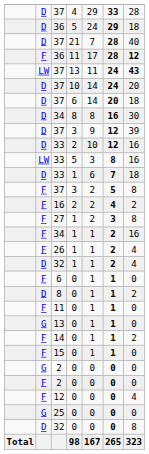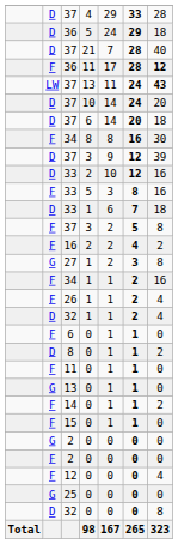34 / 8 | column 2: D -> F
33 / 5 | column 2: LW -> F
27 | column 2: F -> G
